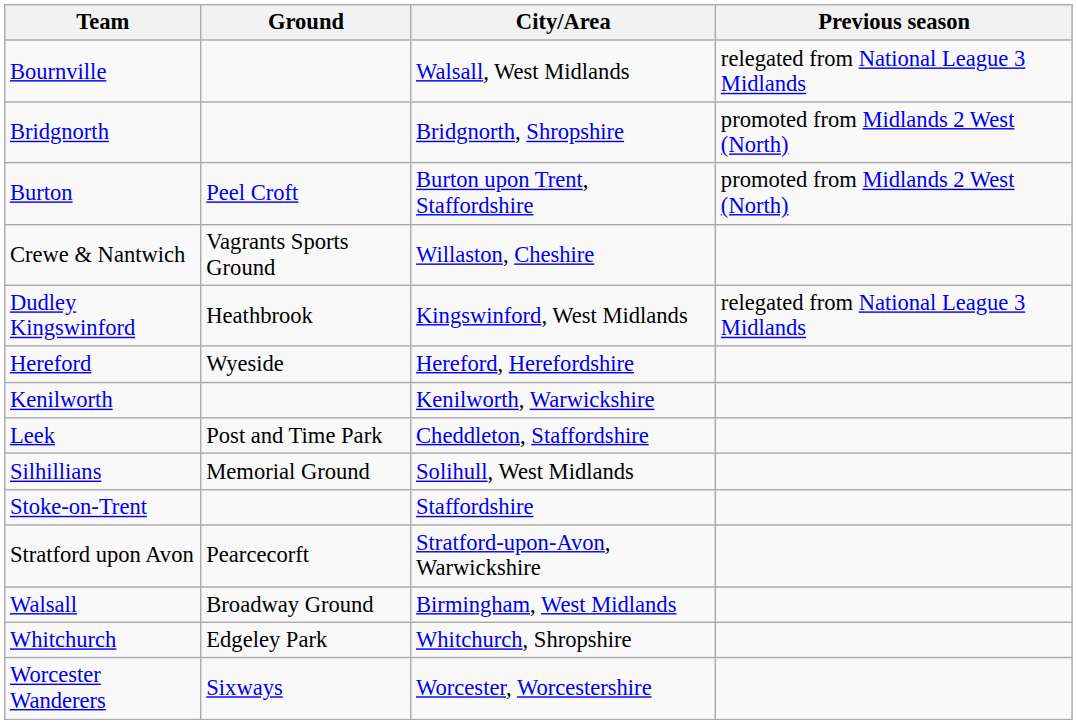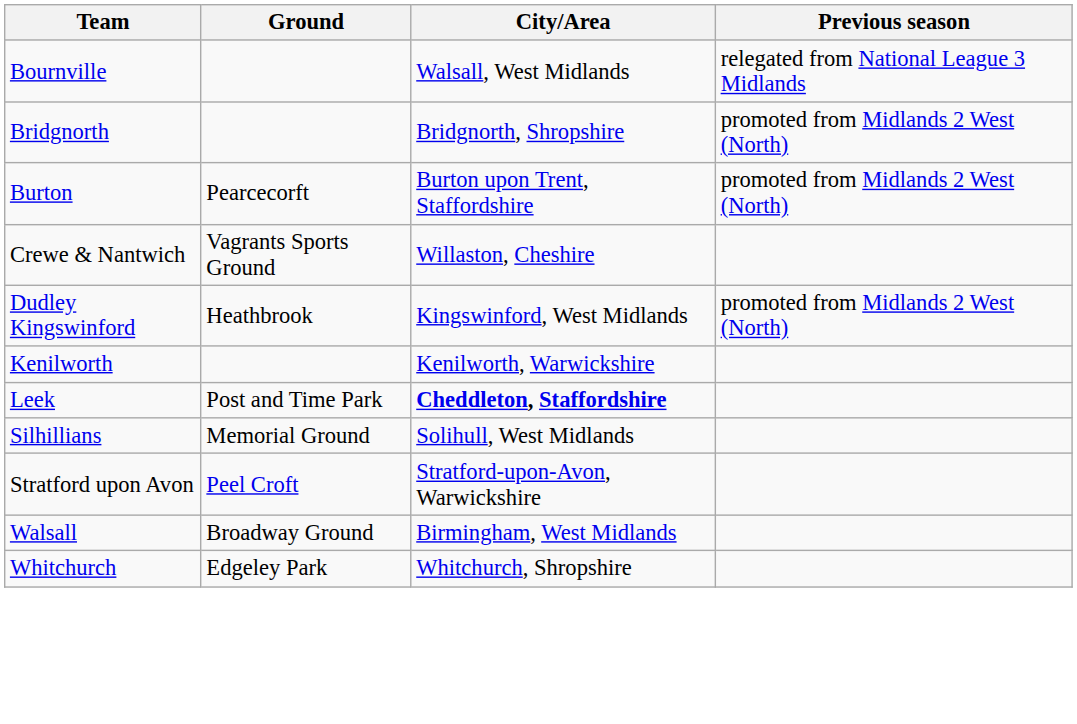Burton | Ground: Peel Croft -> Pearcecorft
Dudley Kingswinford | Previous season: relegated from National League 3 Midlands -> promoted from Midlands 2 West (North)
- row: Hereford | Wyeside | Hereford, Herefordshire
Leek | City/Area: normal -> bold
- row: Stoke-on-Trent | Staffordshire
Stratford upon Avon | Ground: Pearcecorft -> Peel Croft
- row: Worcester Wanderers | Sixways | Worcester, Worcestershire
